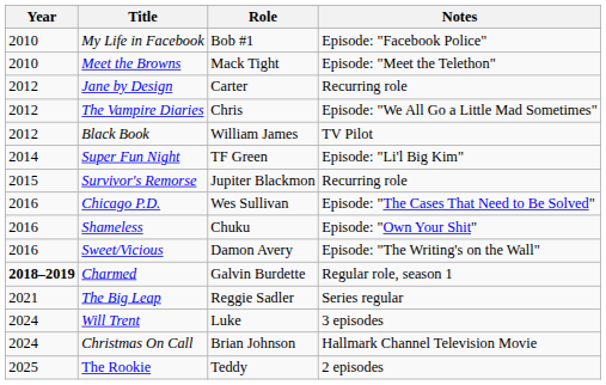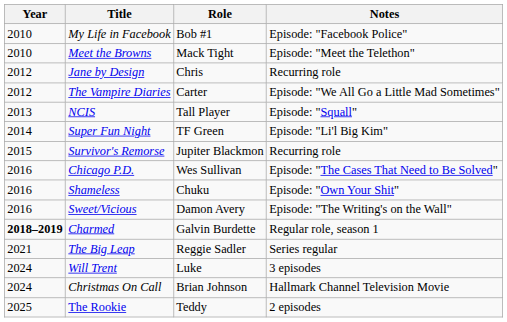Jane by Design | Role: Carter -> Chris
The Vampire Diaries | Role: Chris -> Carter
- row: 2012 | Black Book | William James | TV Pilot
+ row: 2013 | NCIS | Tall Player | Episode: "Squall"
